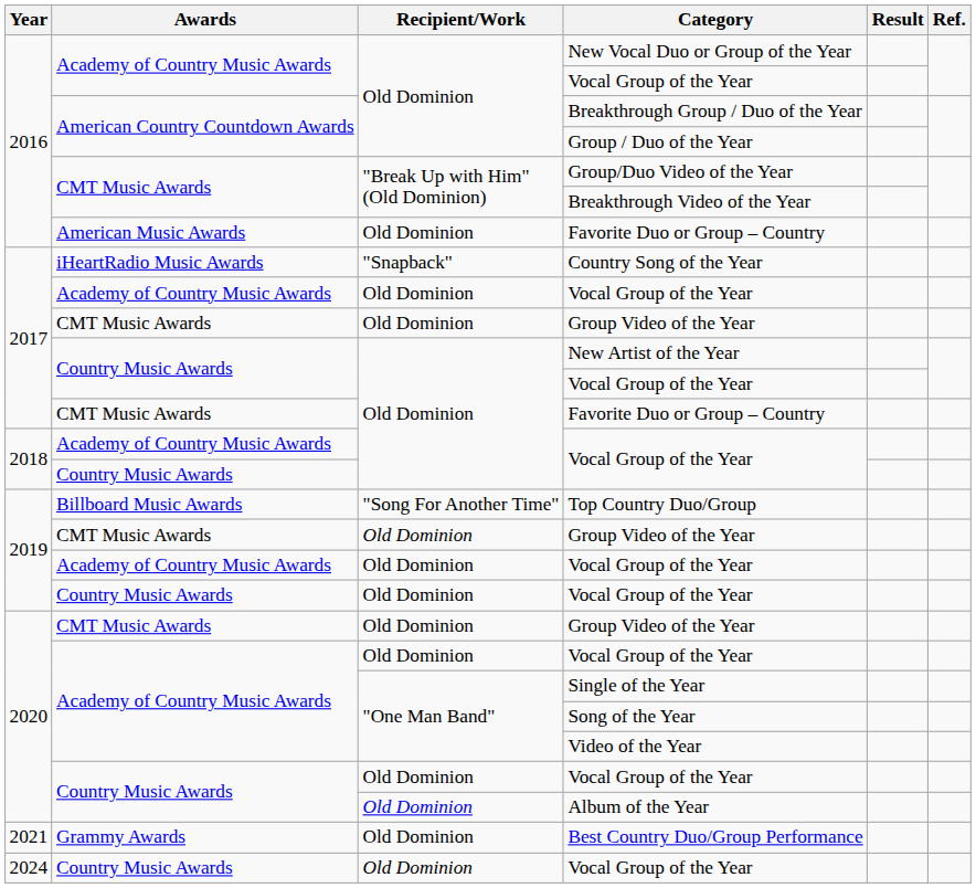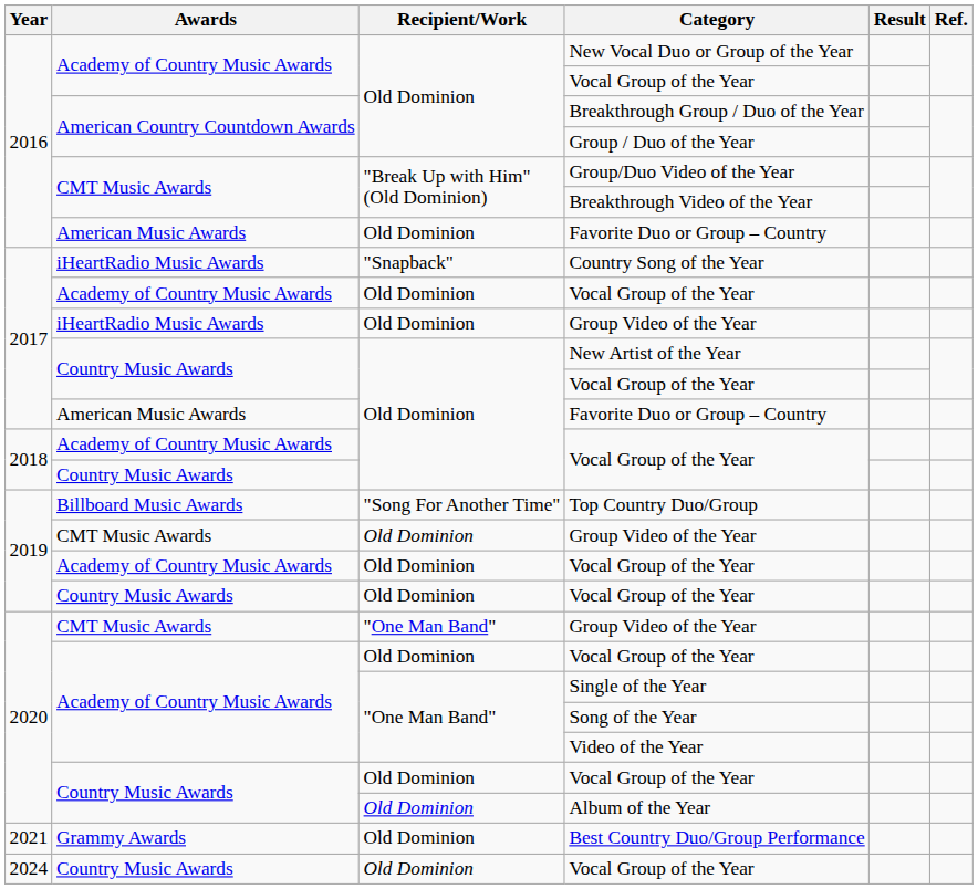2017 / Group Video of the Year | Awards: CMT Music Awards -> iHeartRadio Music Awards
2017 / Favorite Duo or Group – Country | Awards: CMT Music Awards -> American Music Awards
2020 / Group Video of the Year | Recipient/Work: Old Dominion -> "One Man Band"
